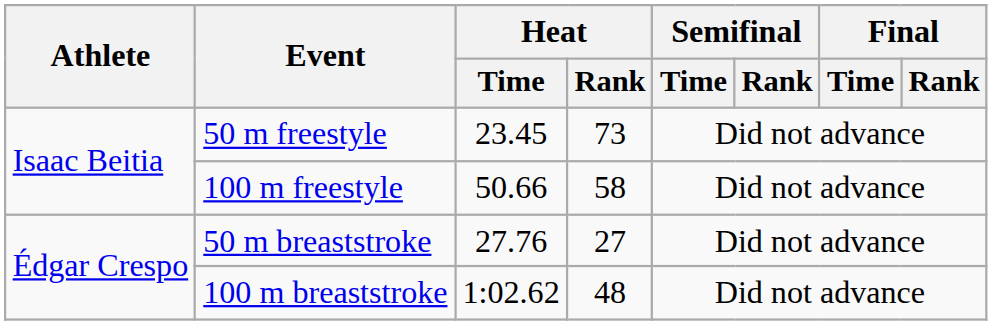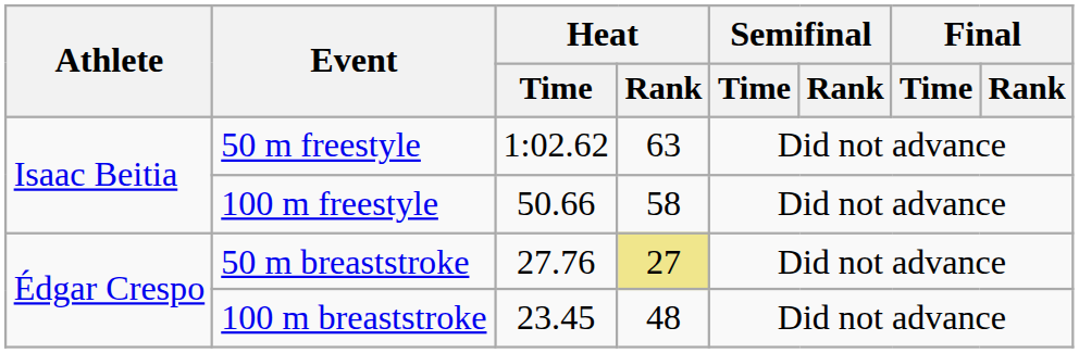50 m freestyle | Heat / Time: 23.45 -> 1:02.62
50 m freestyle | Heat / Rank: 73 -> 63
50 m breaststroke | Heat / Rank: no background -> khaki background
100 m breaststroke | Heat / Time: 1:02.62 -> 23.45
